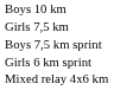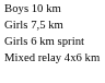- row: Boys 7,5 km sprint
